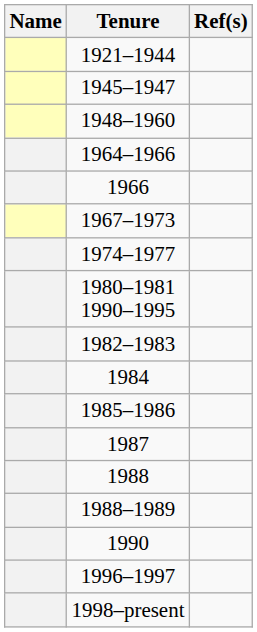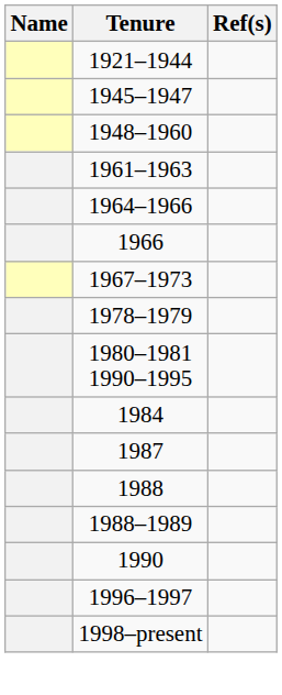+ row: 1961–1963
- row: 1974–1977
+ row: 1978–1979
- row: 1982–1983
- row: 1985–1986
